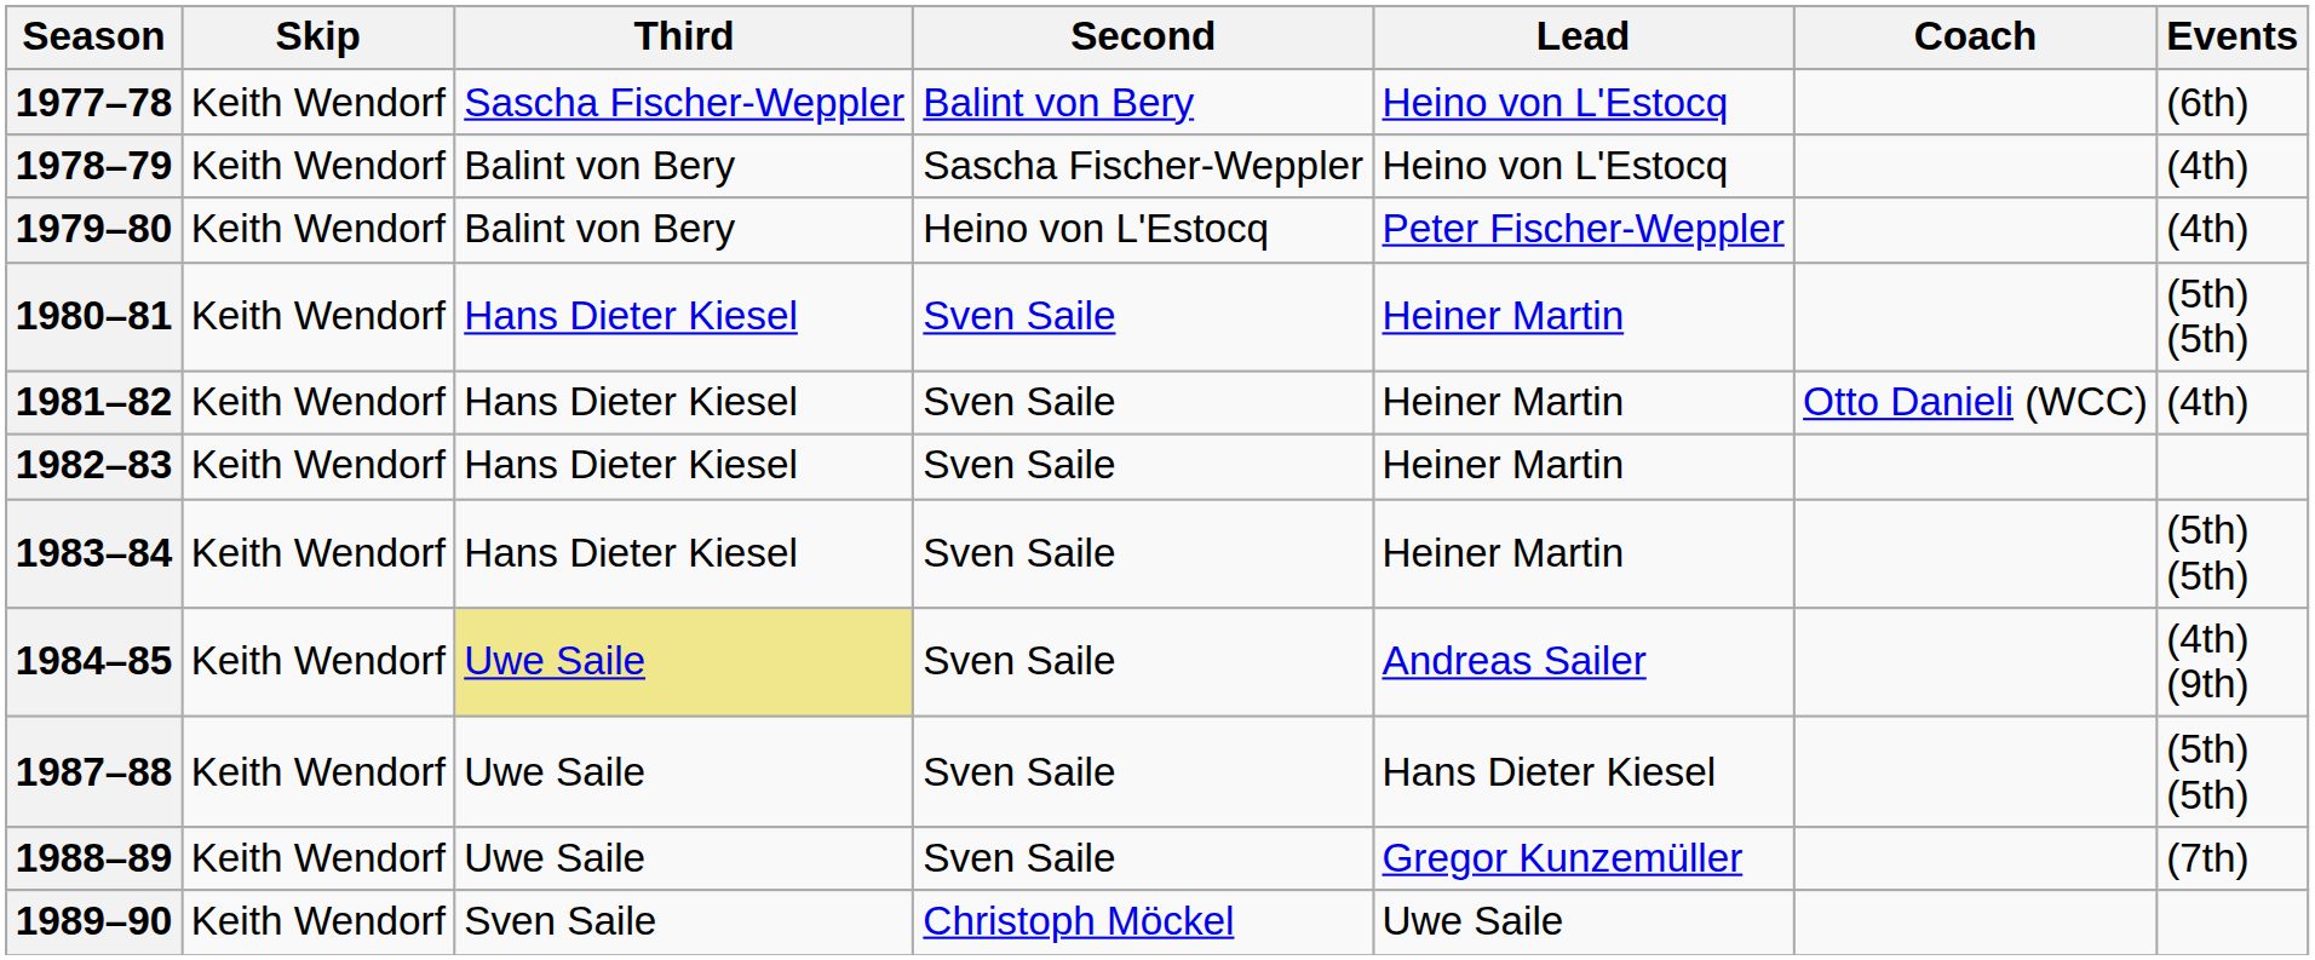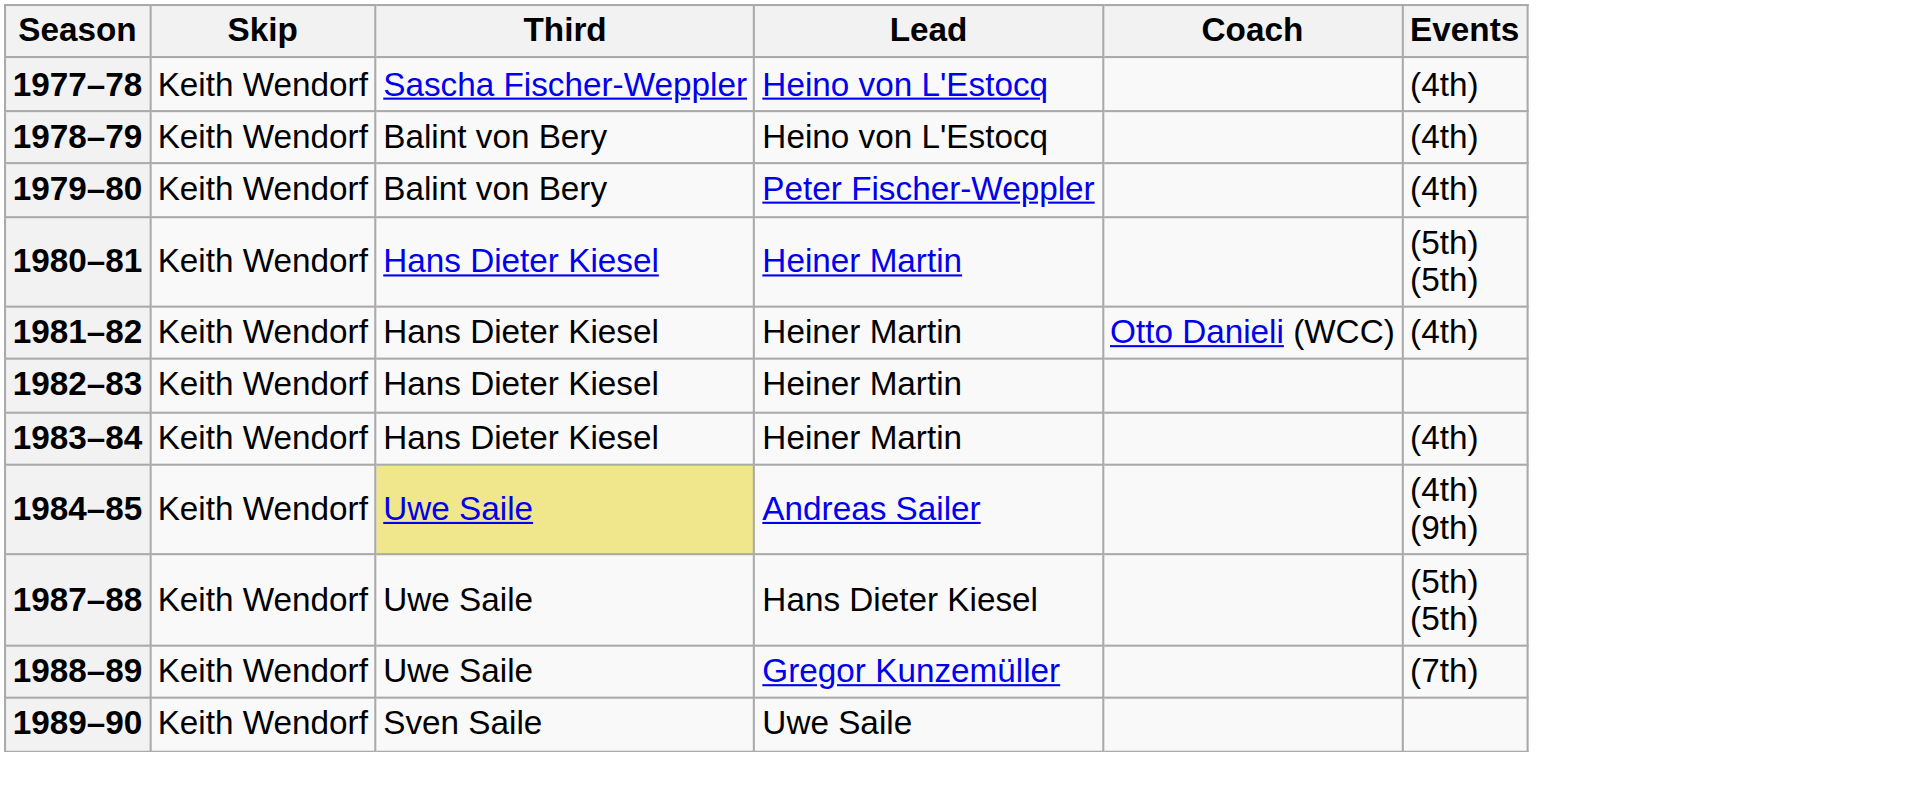- column: Second | Balint von Bery | Sascha Fischer-Weppler | Heino von L'Estocq | Sven Saile | Sven Saile | Sven Saile | Sven Saile | Sven Saile | Sven Saile | Sven Saile | Christoph Möckel
1977–78 | Events: (6th) -> (4th)
1983–84 | Events: (5th) (5th) -> (4th)
